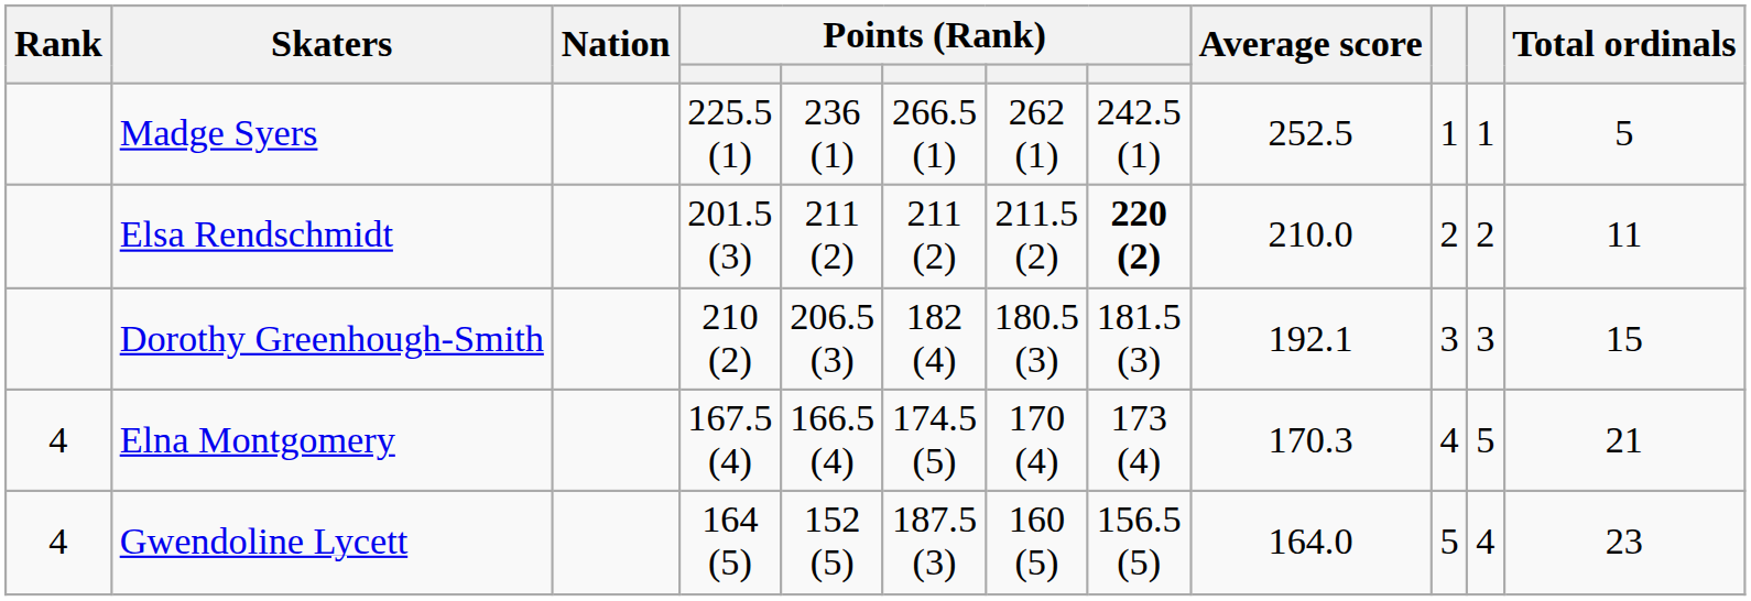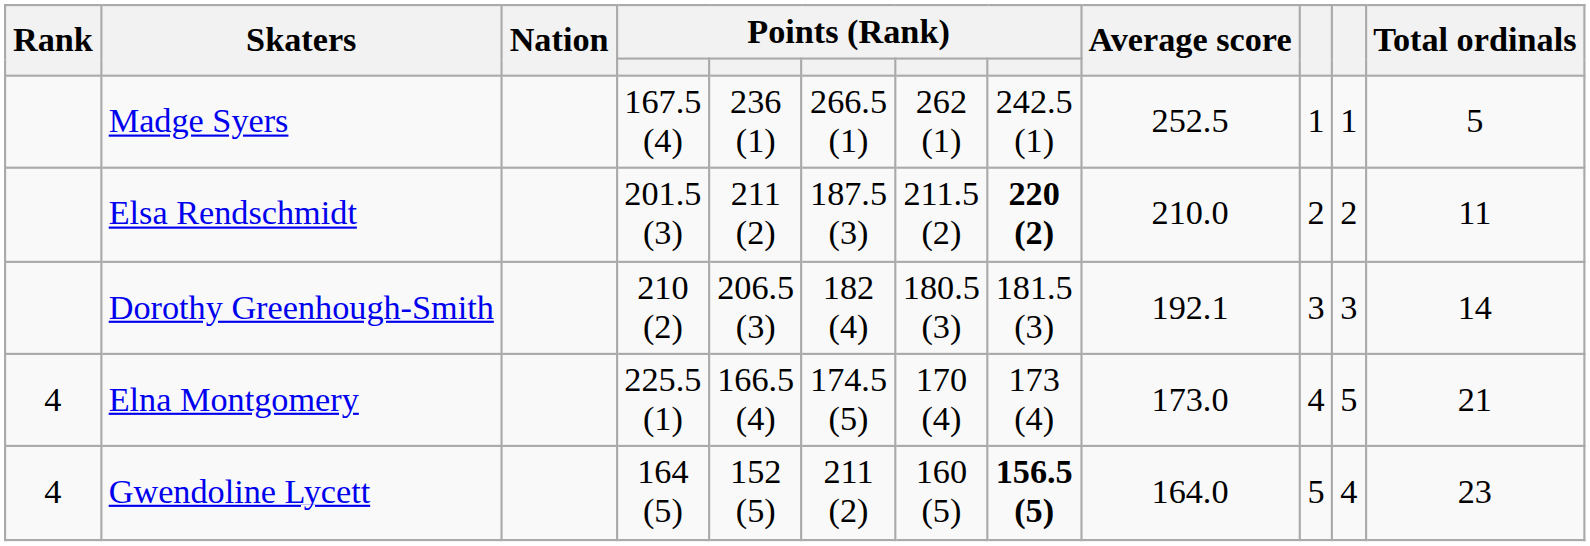Madge Syers | column 4: 225.5 (1) -> 167.5 (4)
Elsa Rendschmidt | column 6: 211 (2) -> 187.5 (3)
Dorothy Greenhough-Smith | Total ordinals: 15 -> 14
Elna Montgomery | column 4: 167.5 (4) -> 225.5 (1)
Elna Montgomery | Average score: 170.3 -> 173.0
Gwendoline Lycett | column 6: 187.5 (3) -> 211 (2)
Gwendoline Lycett | column 8: normal -> bold
